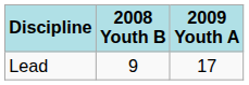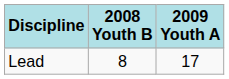Lead | 2008 Youth B: 9 -> 8
